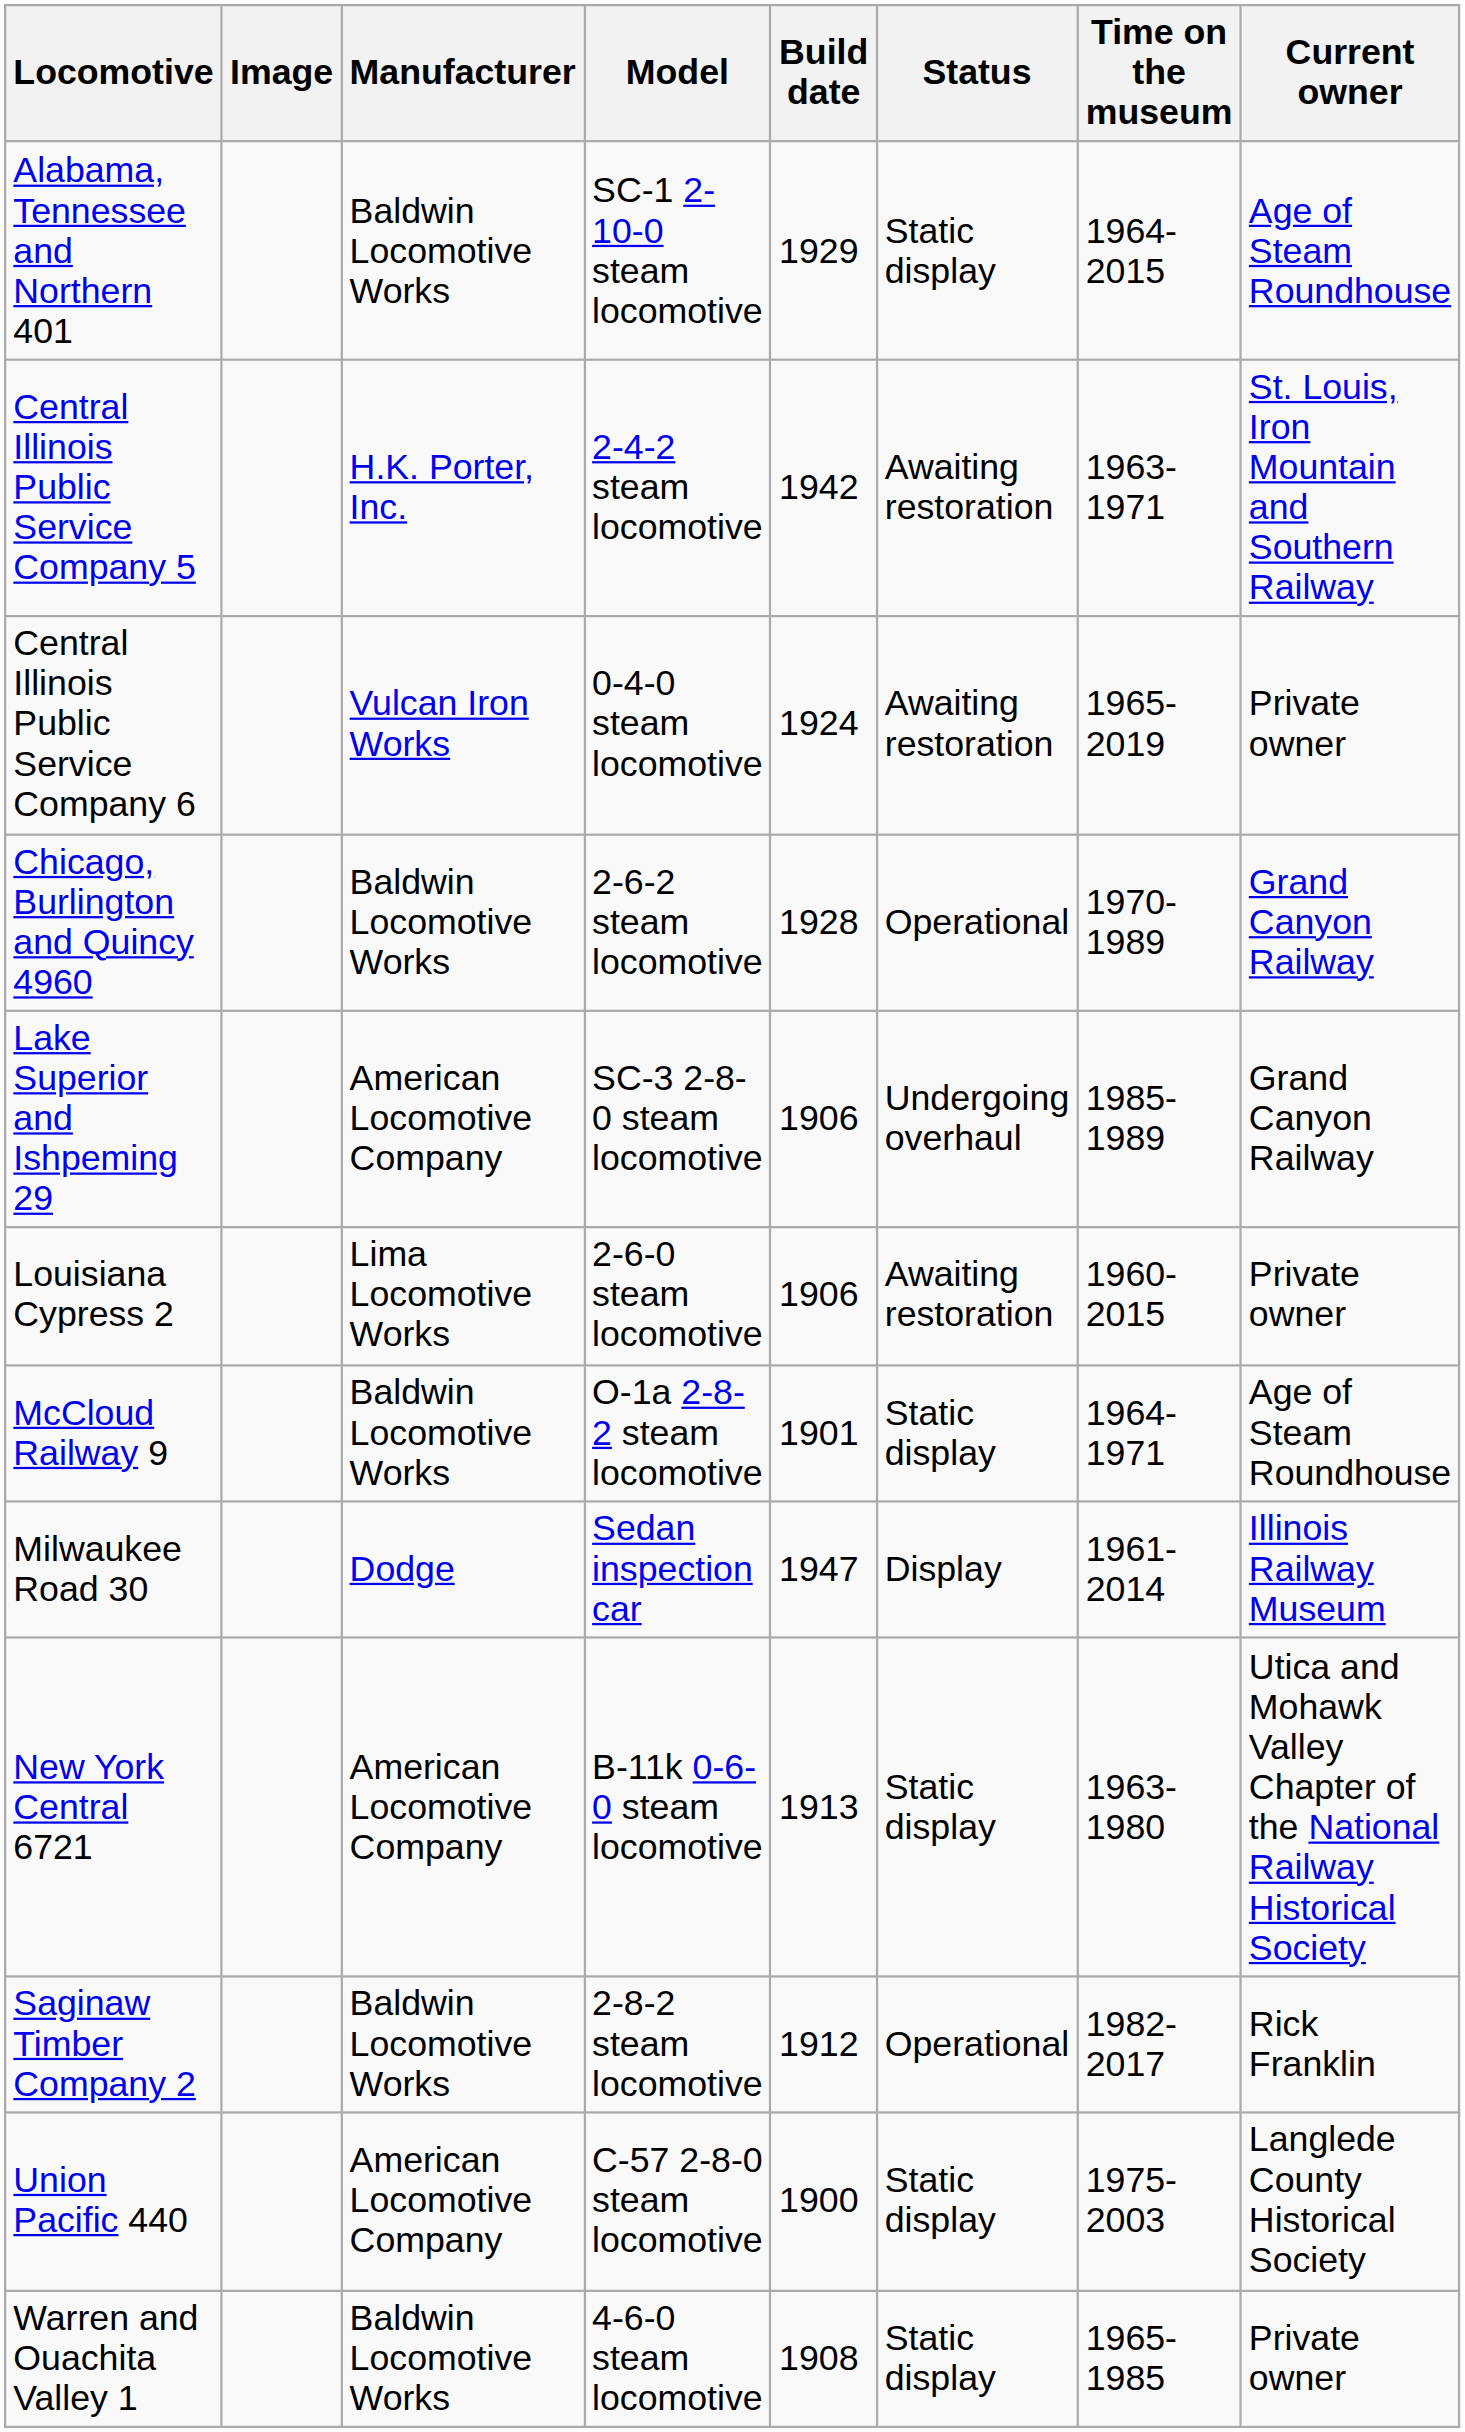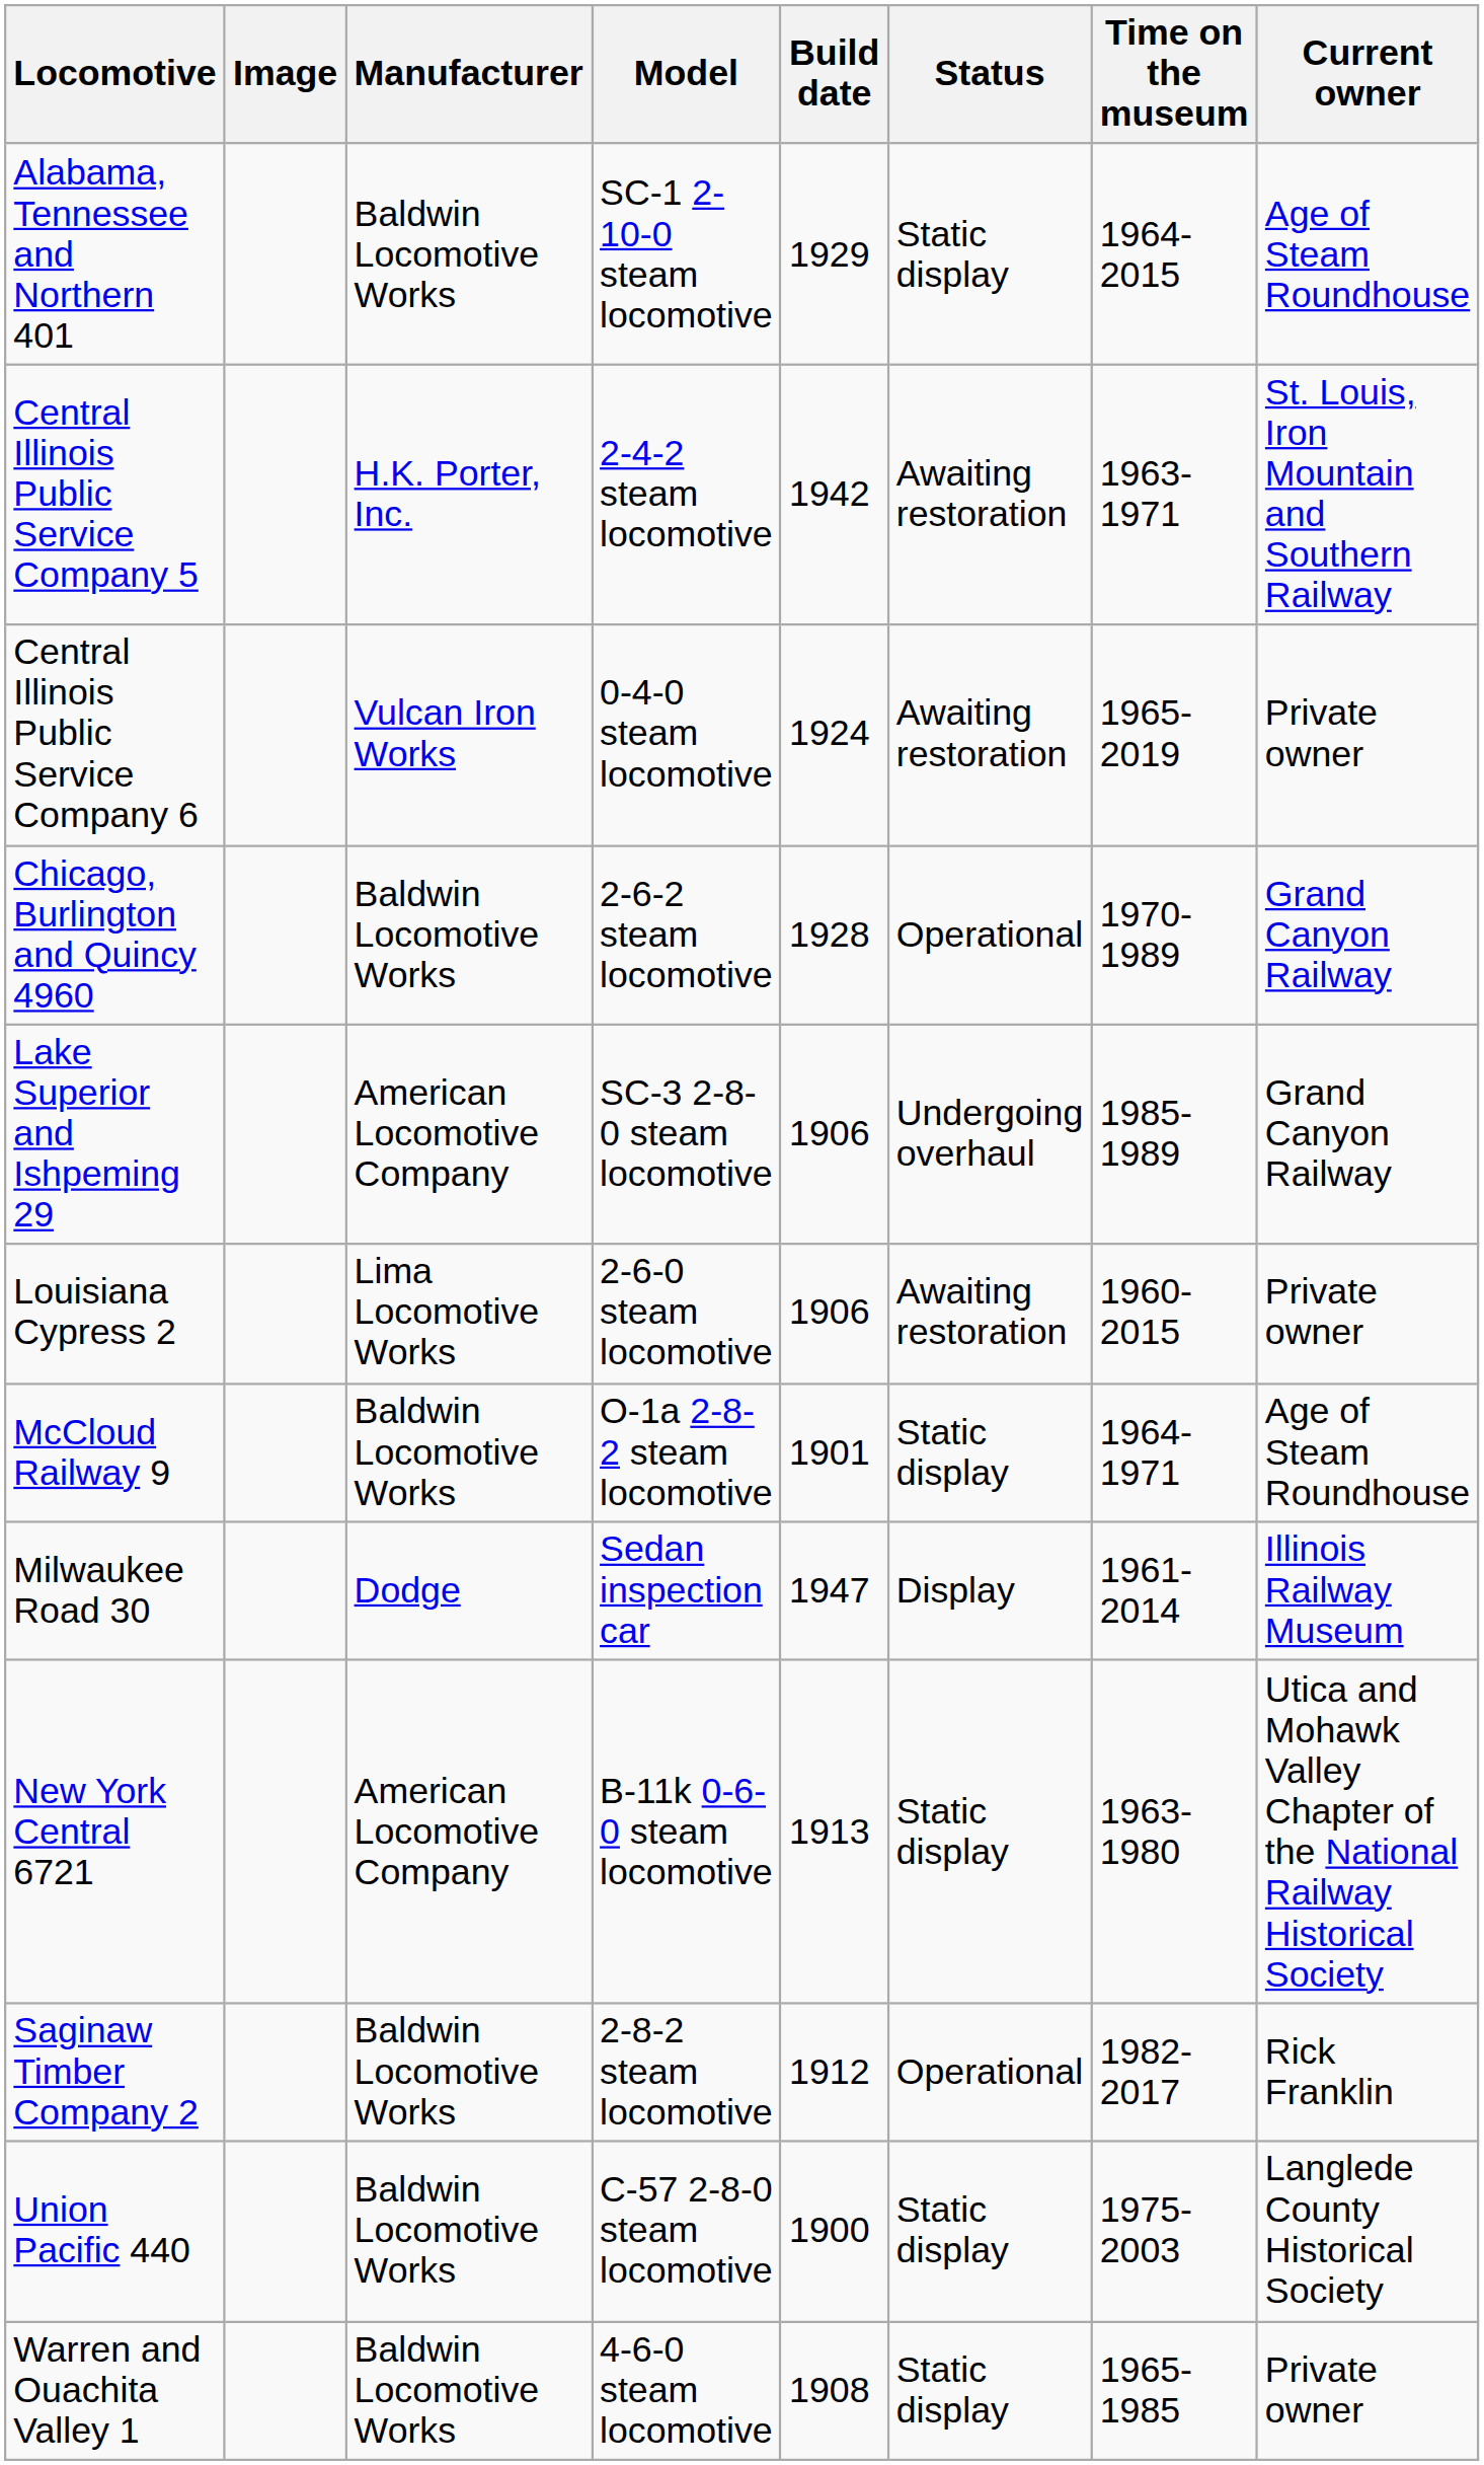Union Pacific 440 | Manufacturer: American Locomotive Company -> Baldwin Locomotive Works
